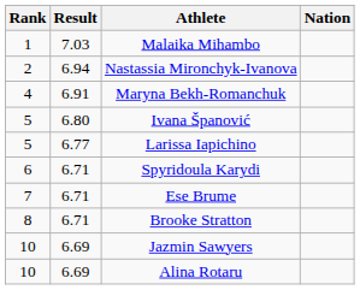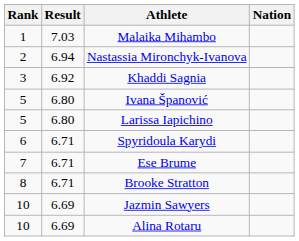+ row: 3 | 6.92 | Khaddi Sagnia
- row: 4 | 6.91 | Maryna Bekh-Romanchuk
Larissa Iapichino | Result: 6.77 -> 6.80
